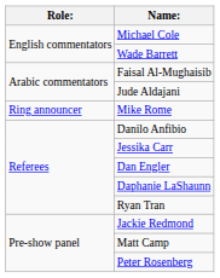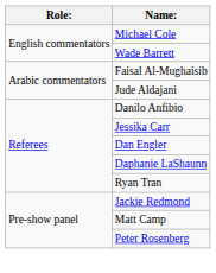- row: Ring announcer | Mike Rome
